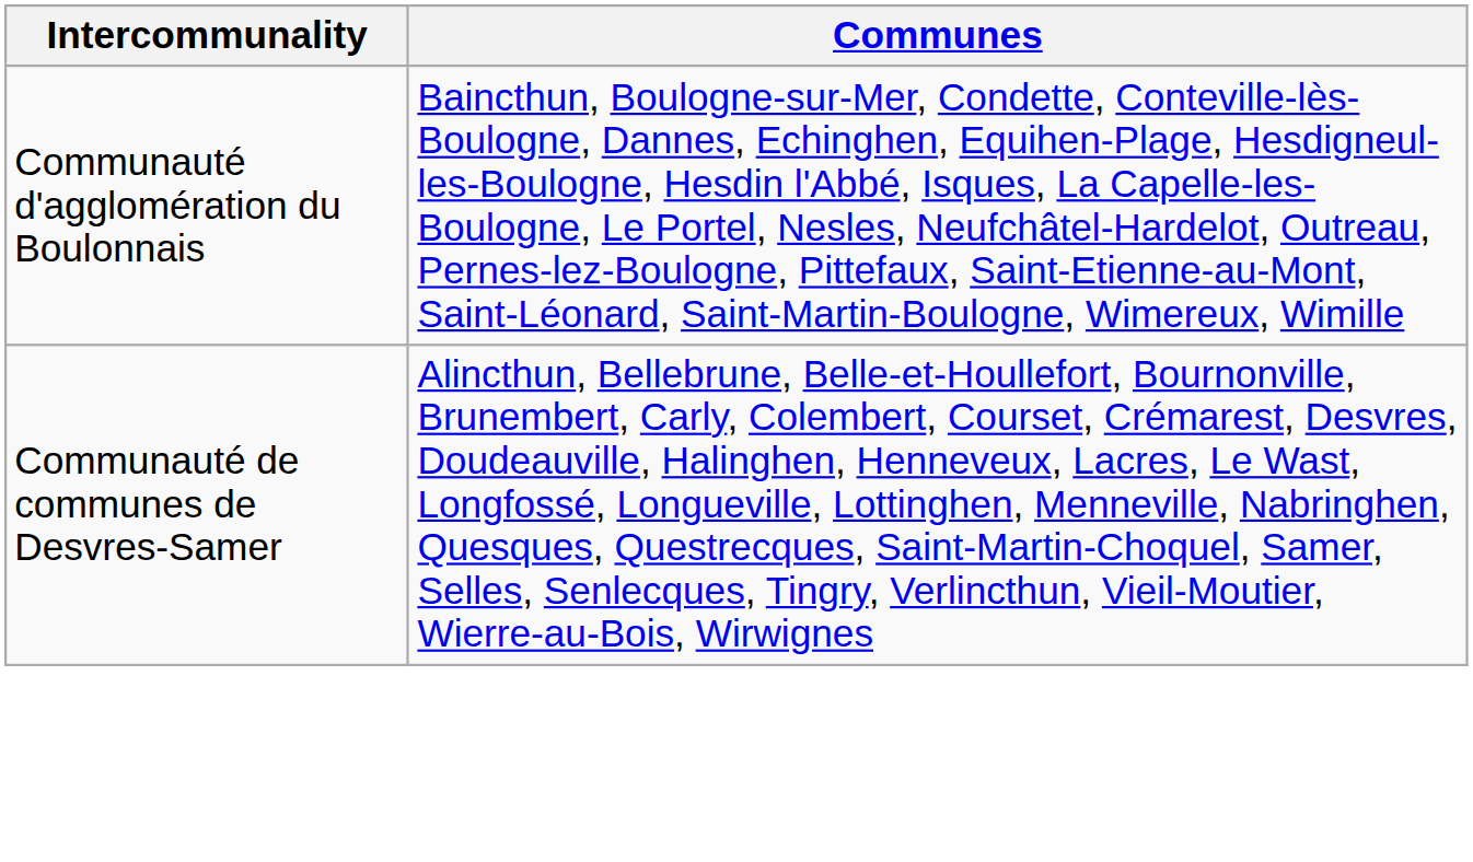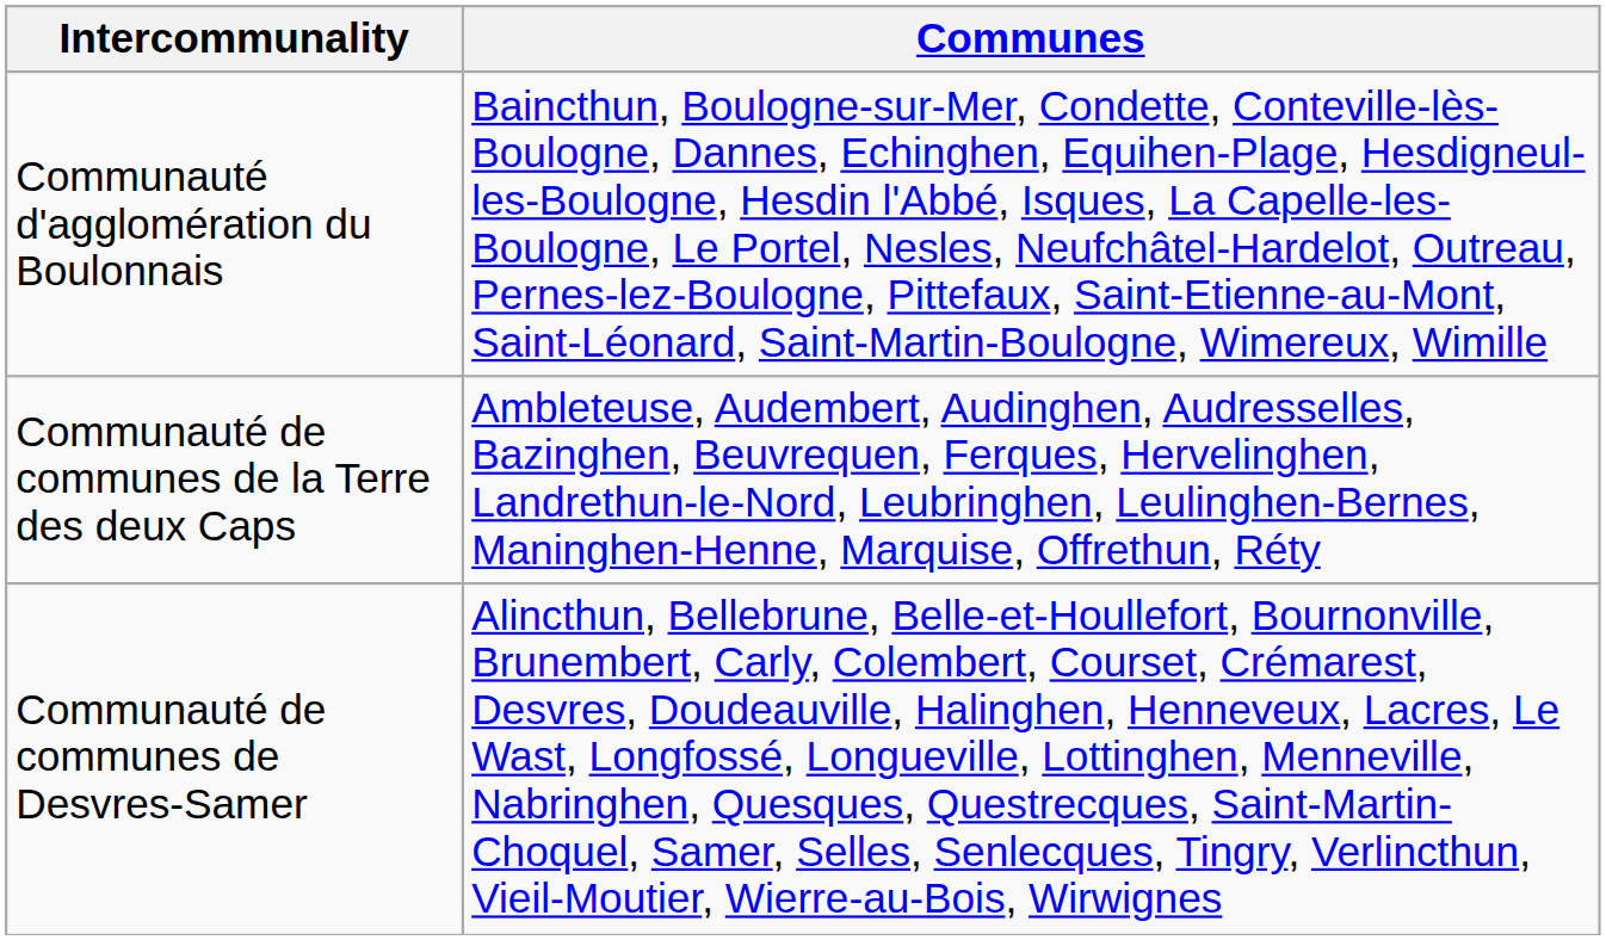+ row: Communauté de communes de la Terre des deux Caps | Ambleteuse, Audembert, Audinghen, Audresselles, Bazinghen, Beuvrequen, Ferques, Hervelinghen, Landrethun-le-Nord, Leubringhen, Leulinghen-Bernes, Maninghen-Henne, Marquise, Offrethun, Réty
